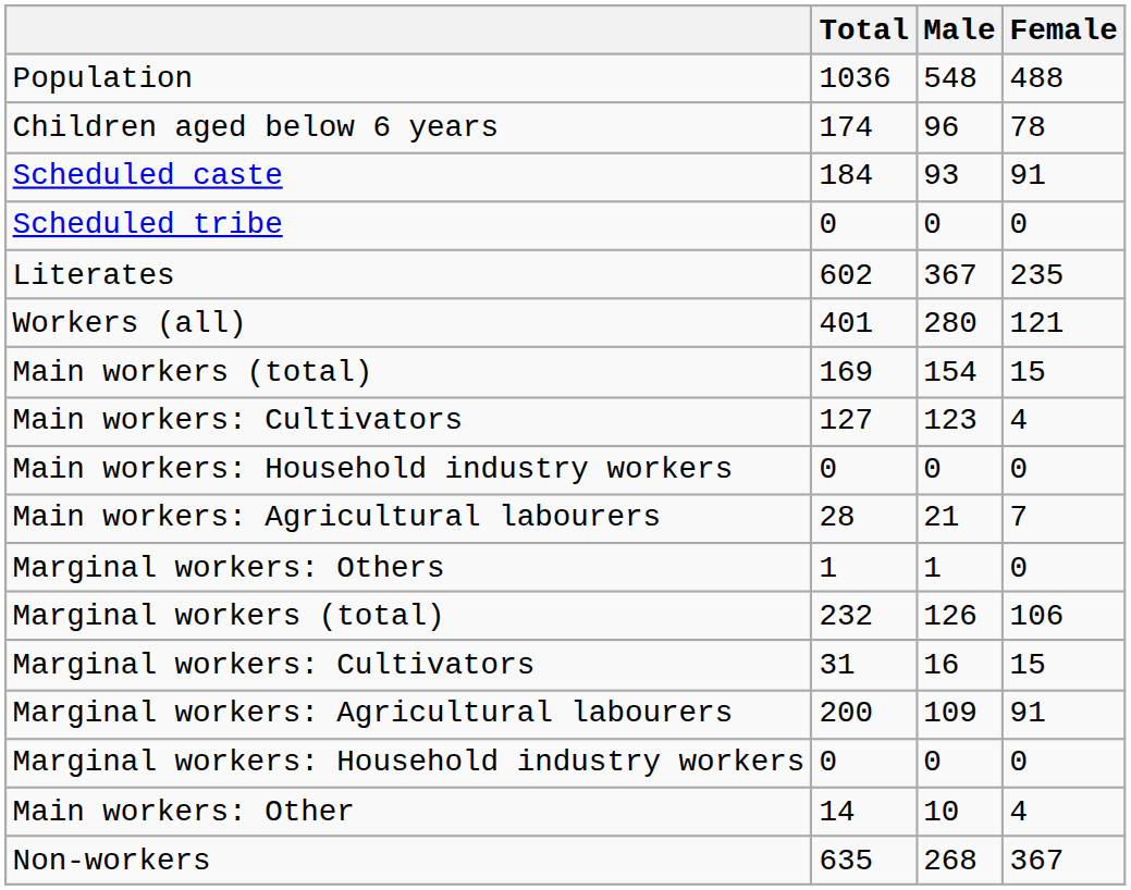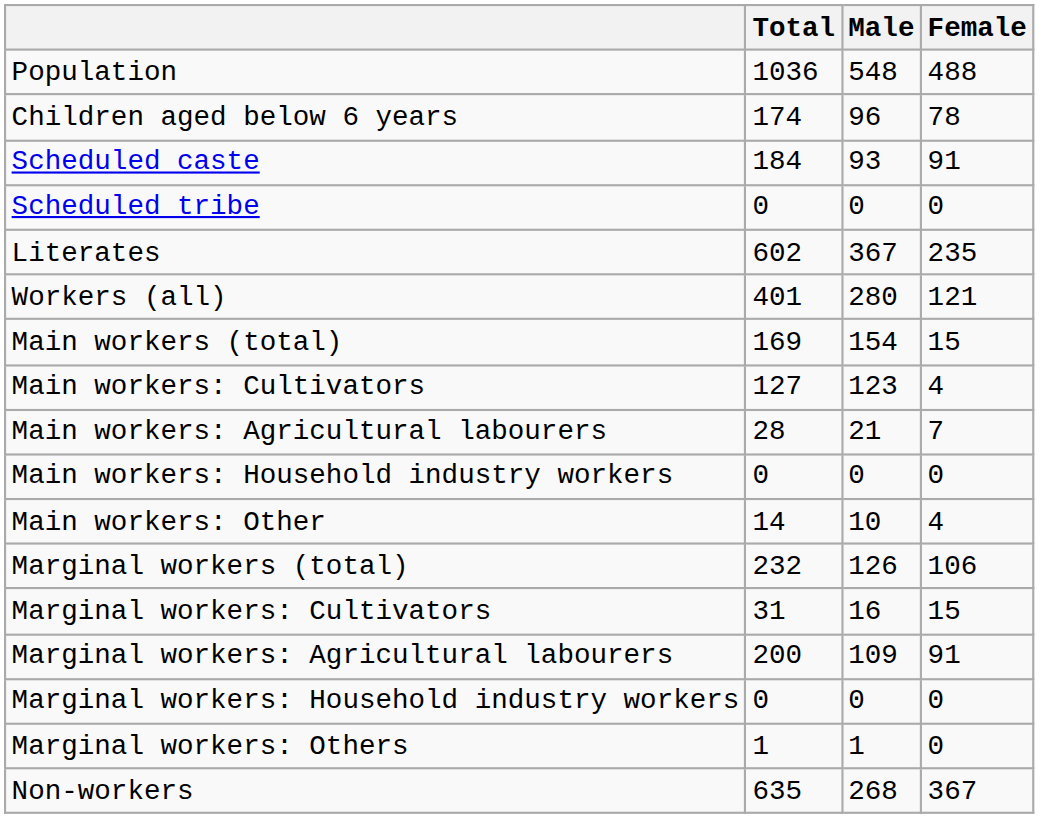rows swapped: Main workers: Agricultural labourers <-> Main workers: Household industry workers
rows swapped: Main workers: Other <-> Marginal workers: Others
